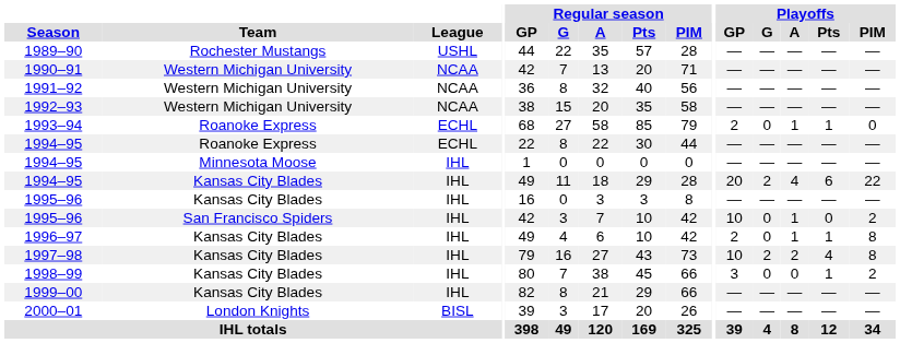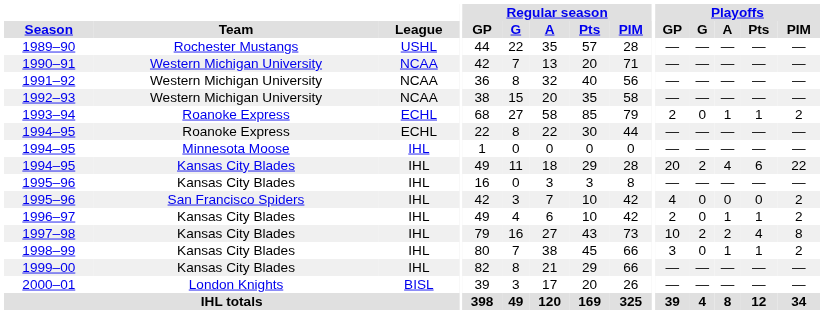1993–94 | Playoffs / PIM: 0 -> 2
1995–96 / San Francisco Spiders | Playoffs / GP: 10 -> 4
1995–96 / San Francisco Spiders | Playoffs / A: 1 -> 0
1996–97 | Playoffs / PIM: 8 -> 2
1998–99 | Playoffs / A: 0 -> 1
